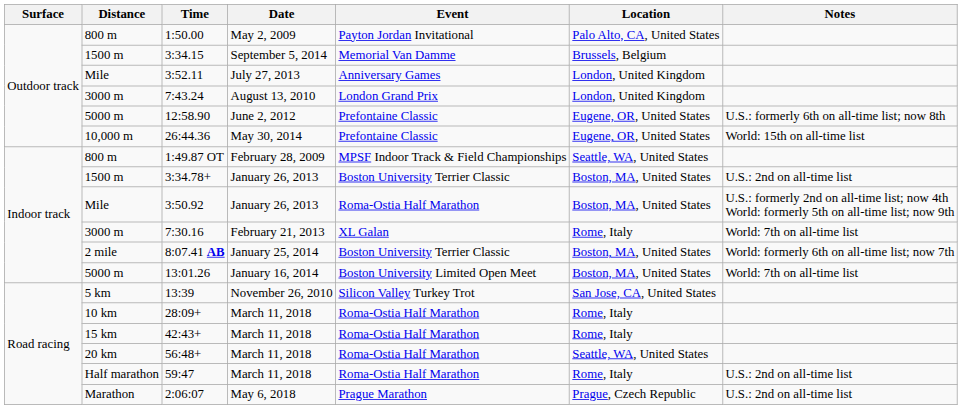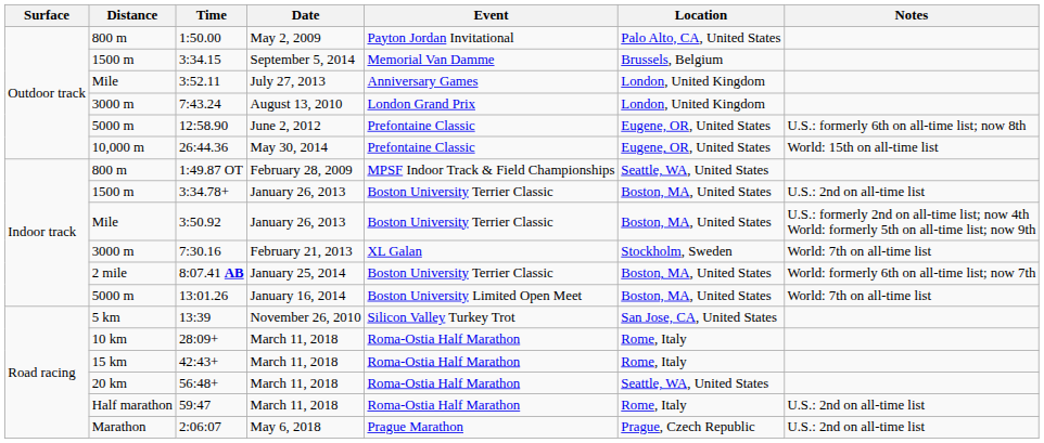3:50.92 | Event: Roma-Ostia Half Marathon -> Boston University Terrier Classic
7:30.16 | Location: Rome, Italy -> Stockholm, Sweden
